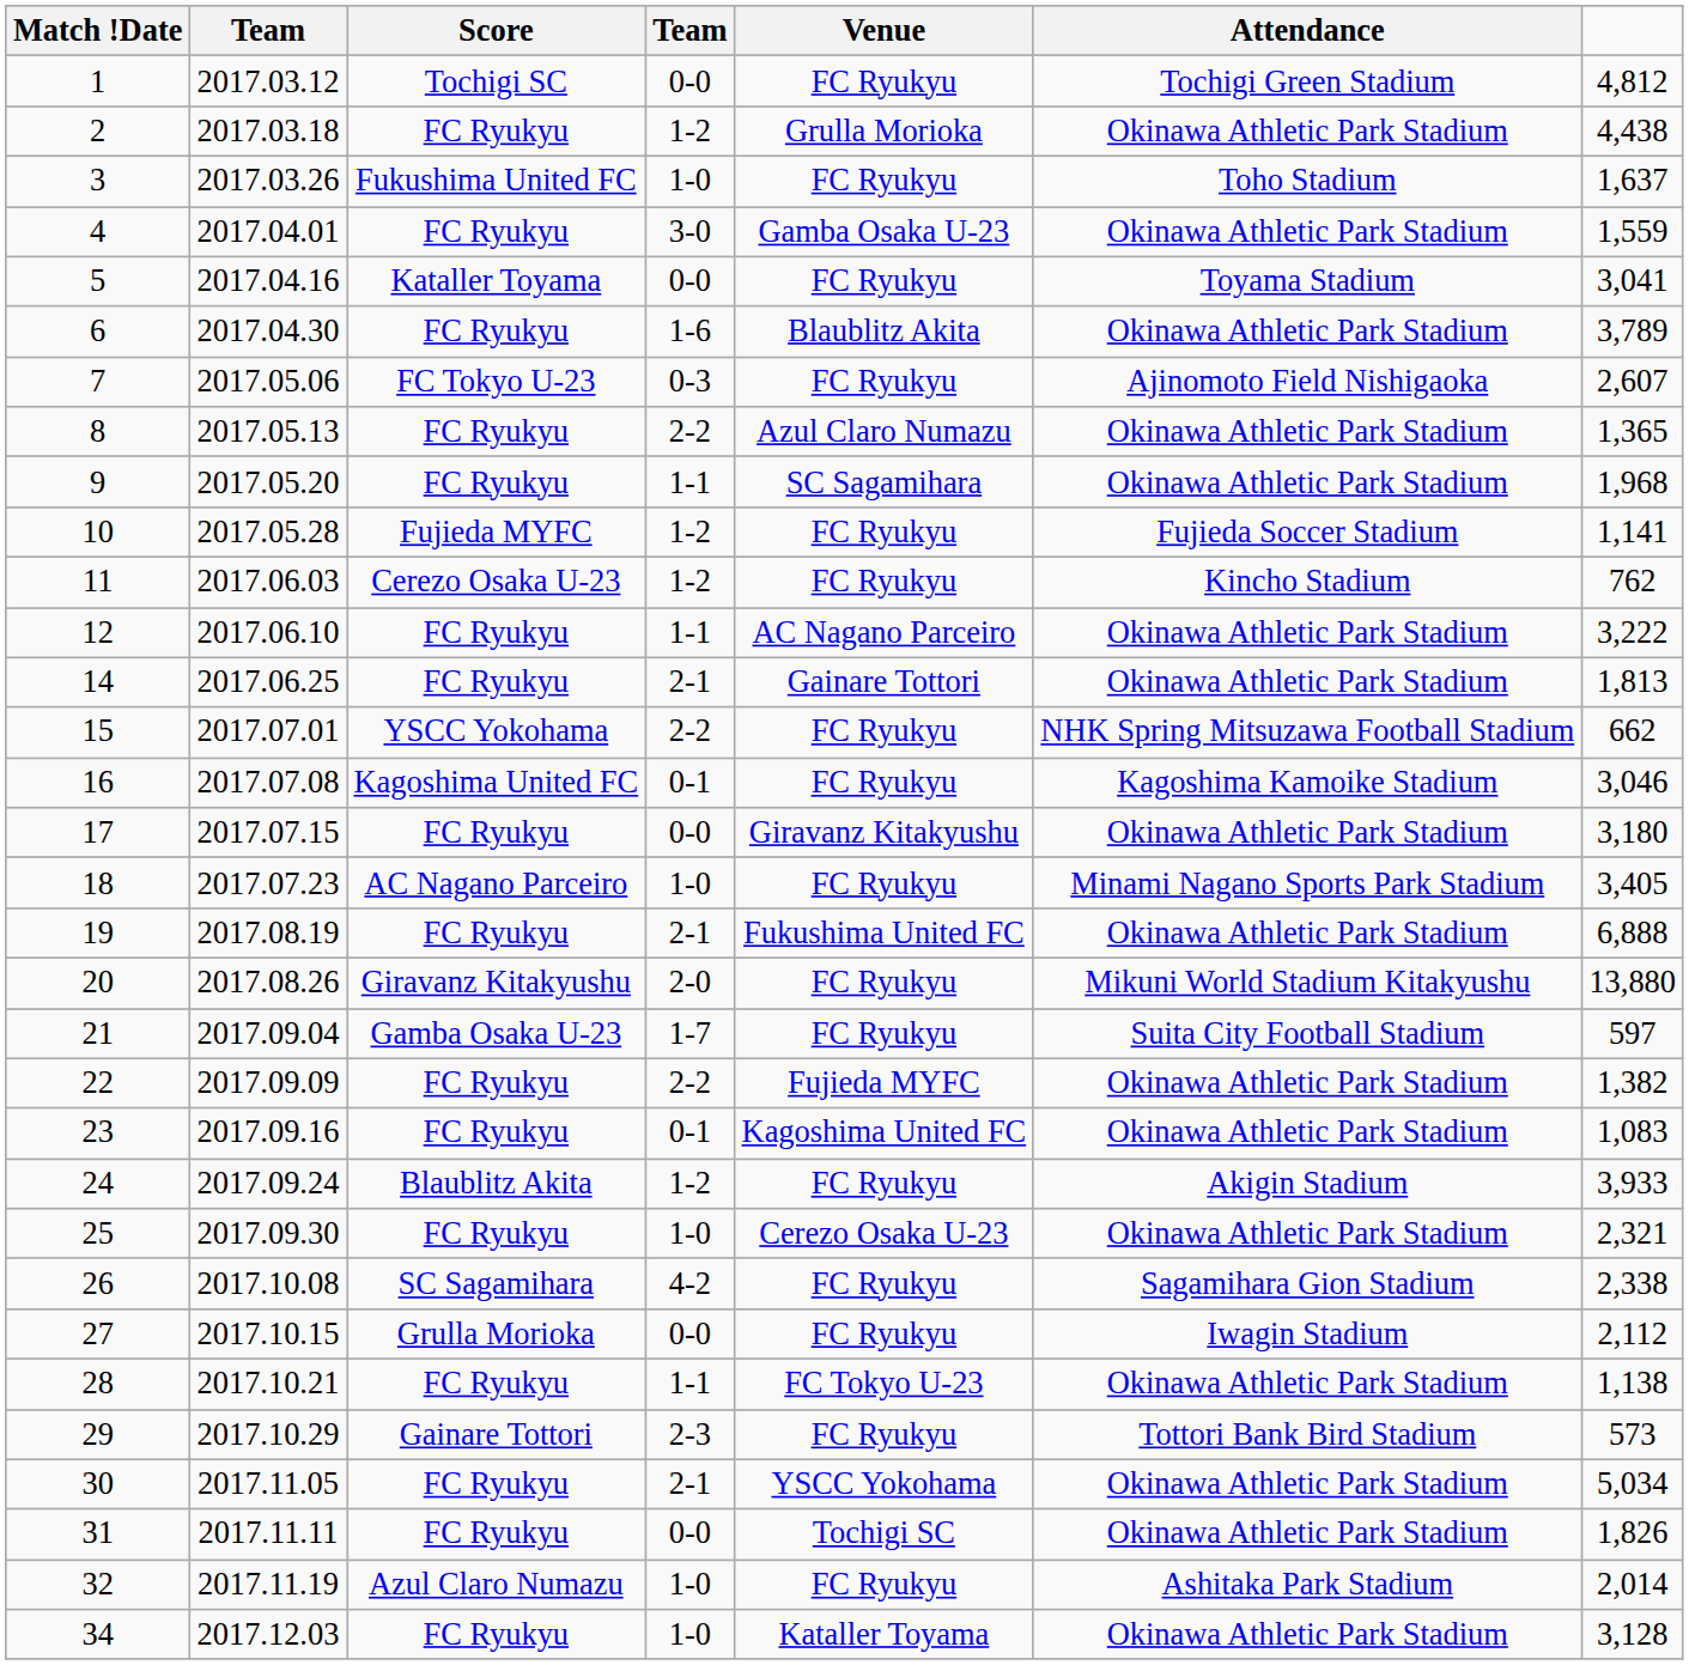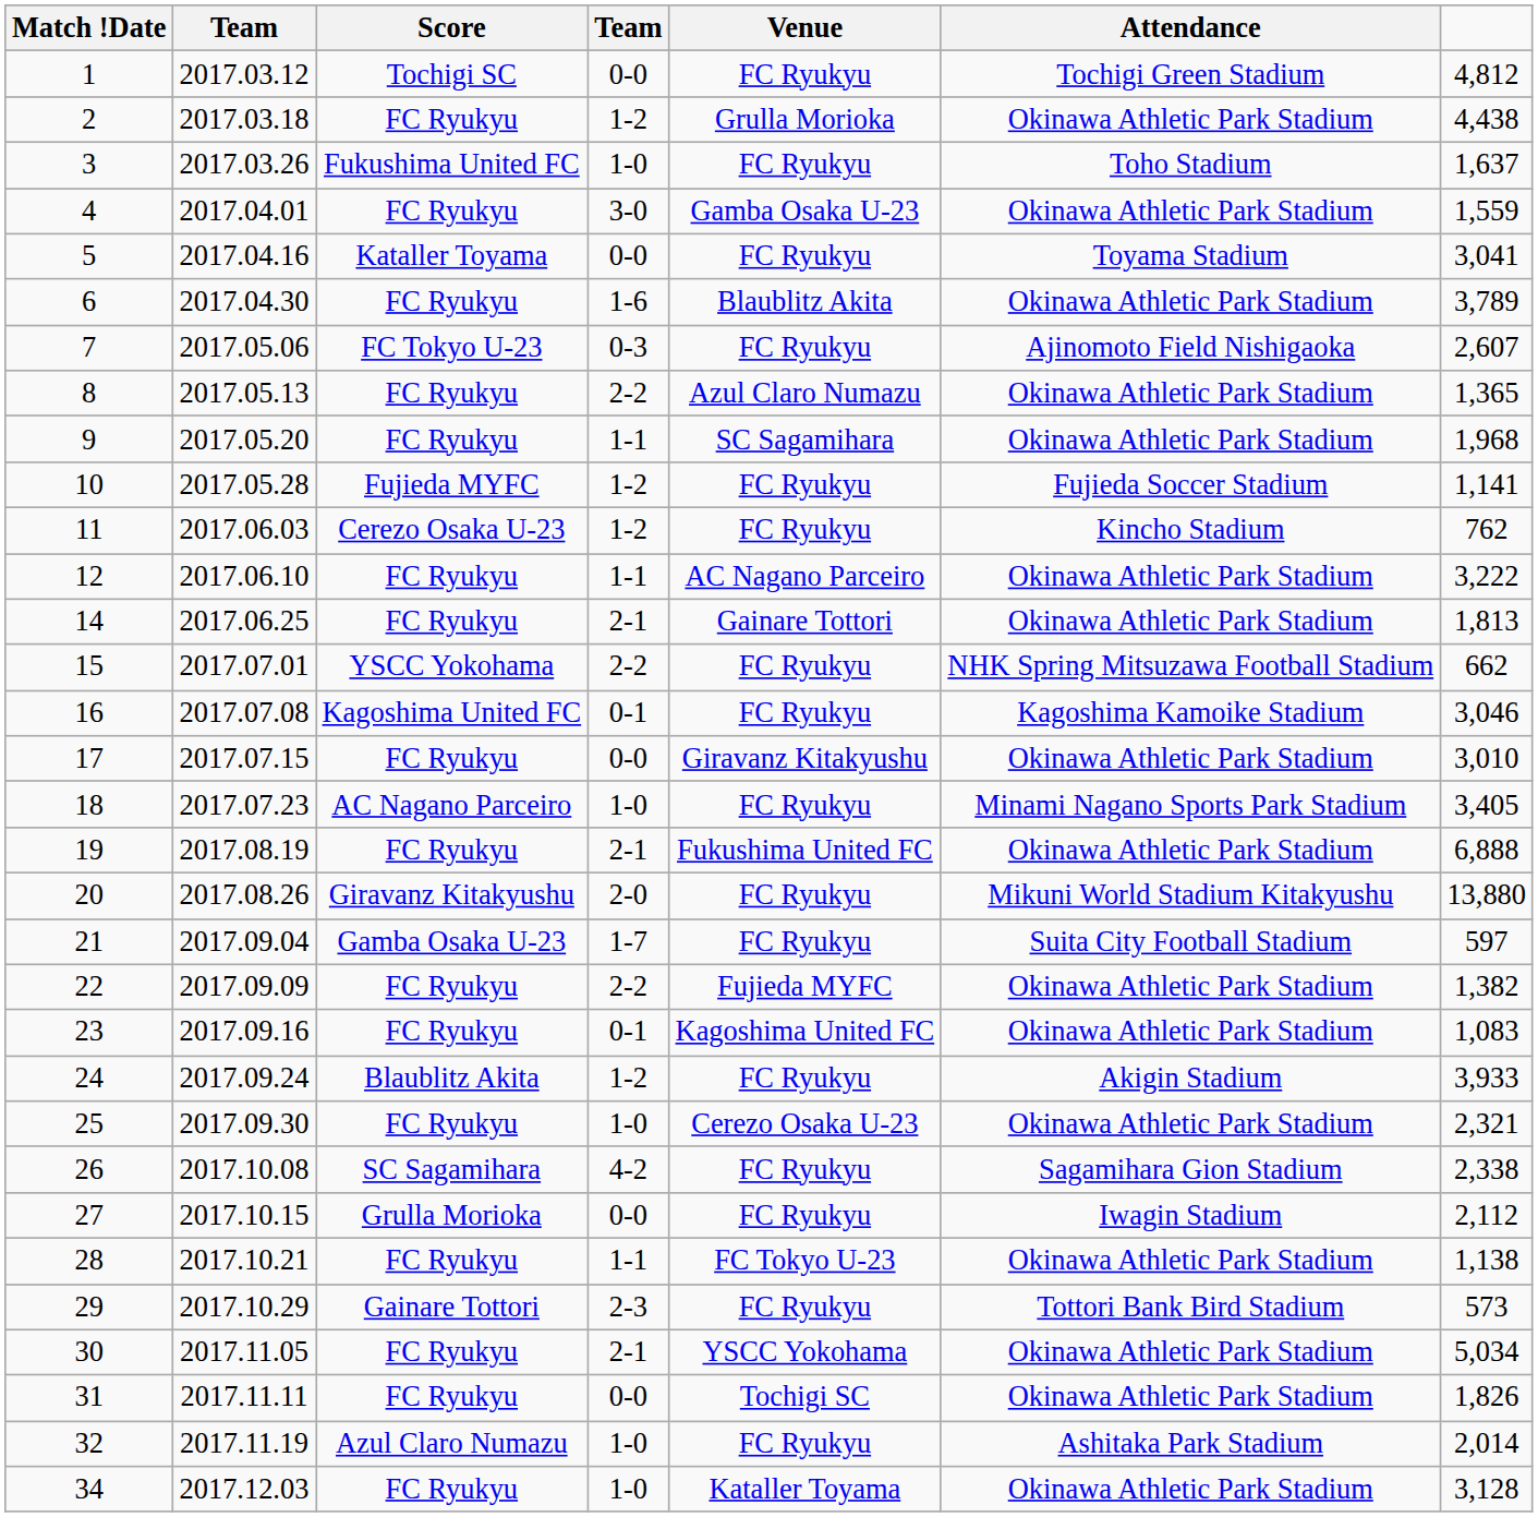17 | column 7: 3,180 -> 3,010
